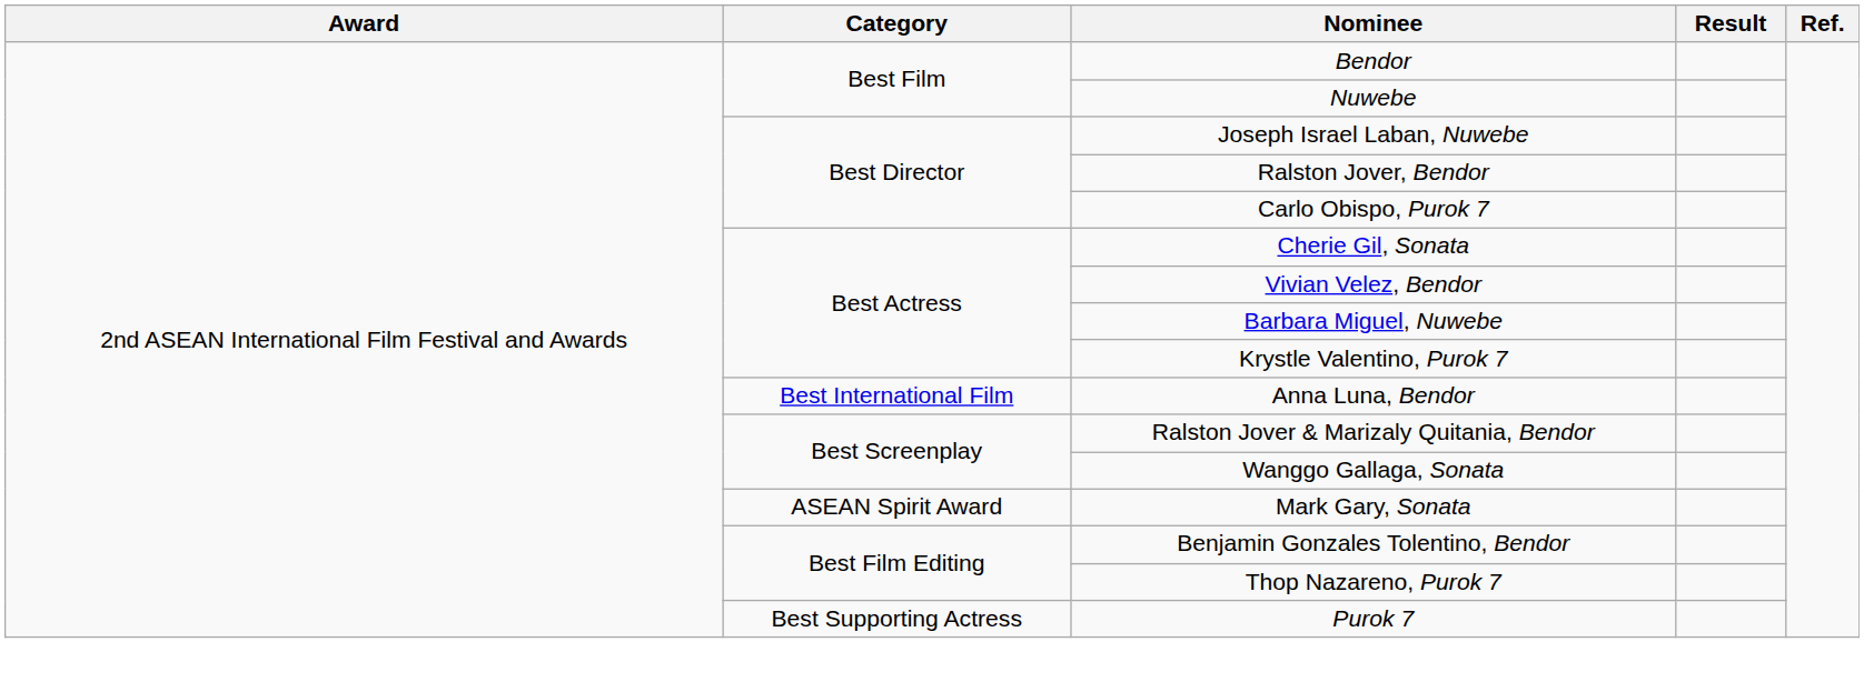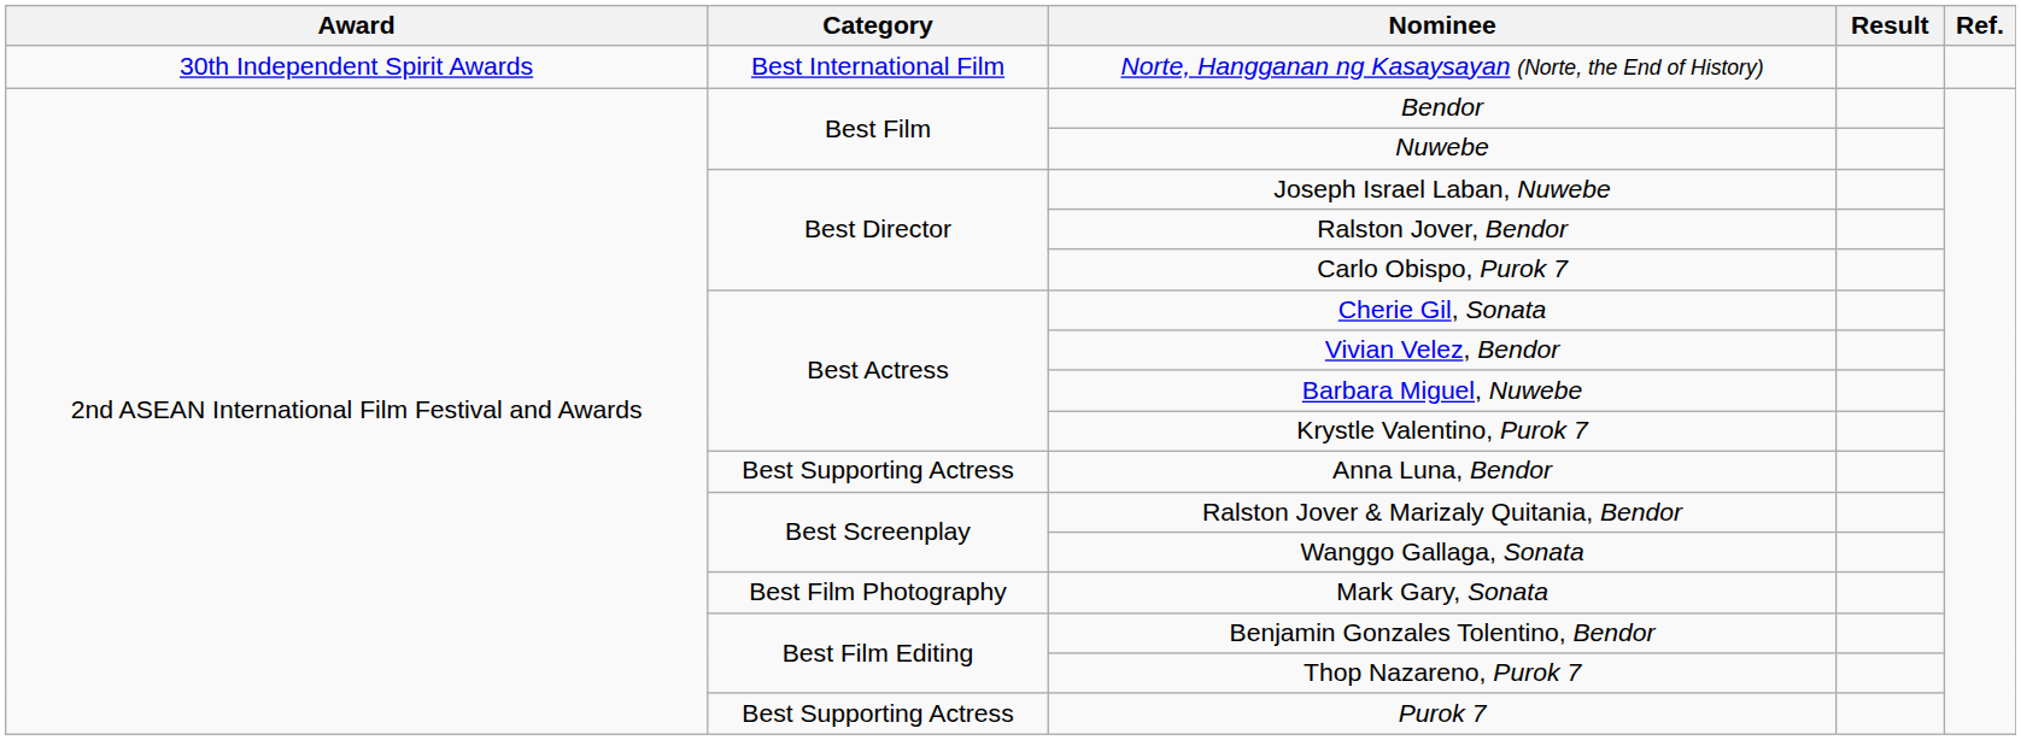+ row: 30th Independent Spirit Awards | Best International Film | Norte, Hangganan ng Kasaysayan (Norte, the End of History)
Anna Luna, Bendor | Category: Best International Film -> Best Supporting Actress
Mark Gary, Sonata | Category: ASEAN Spirit Award -> Best Film Photography
